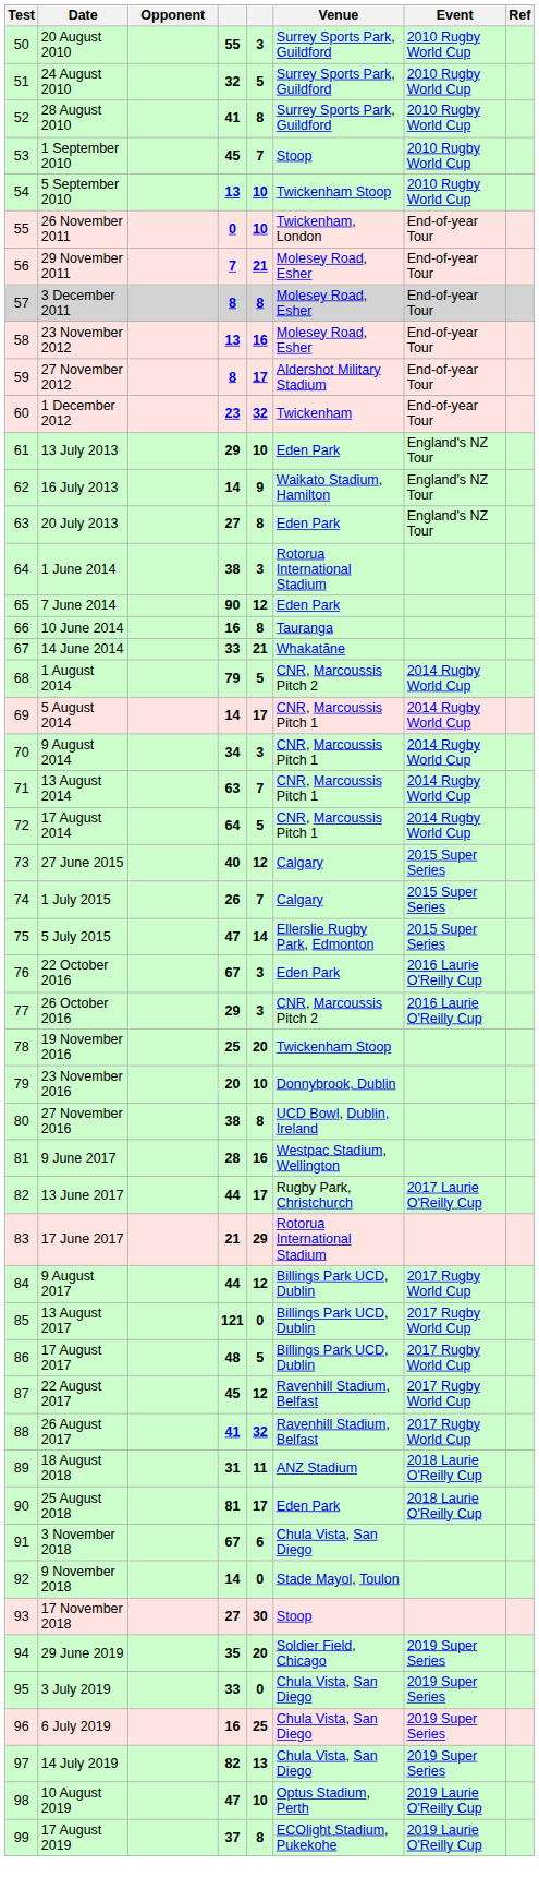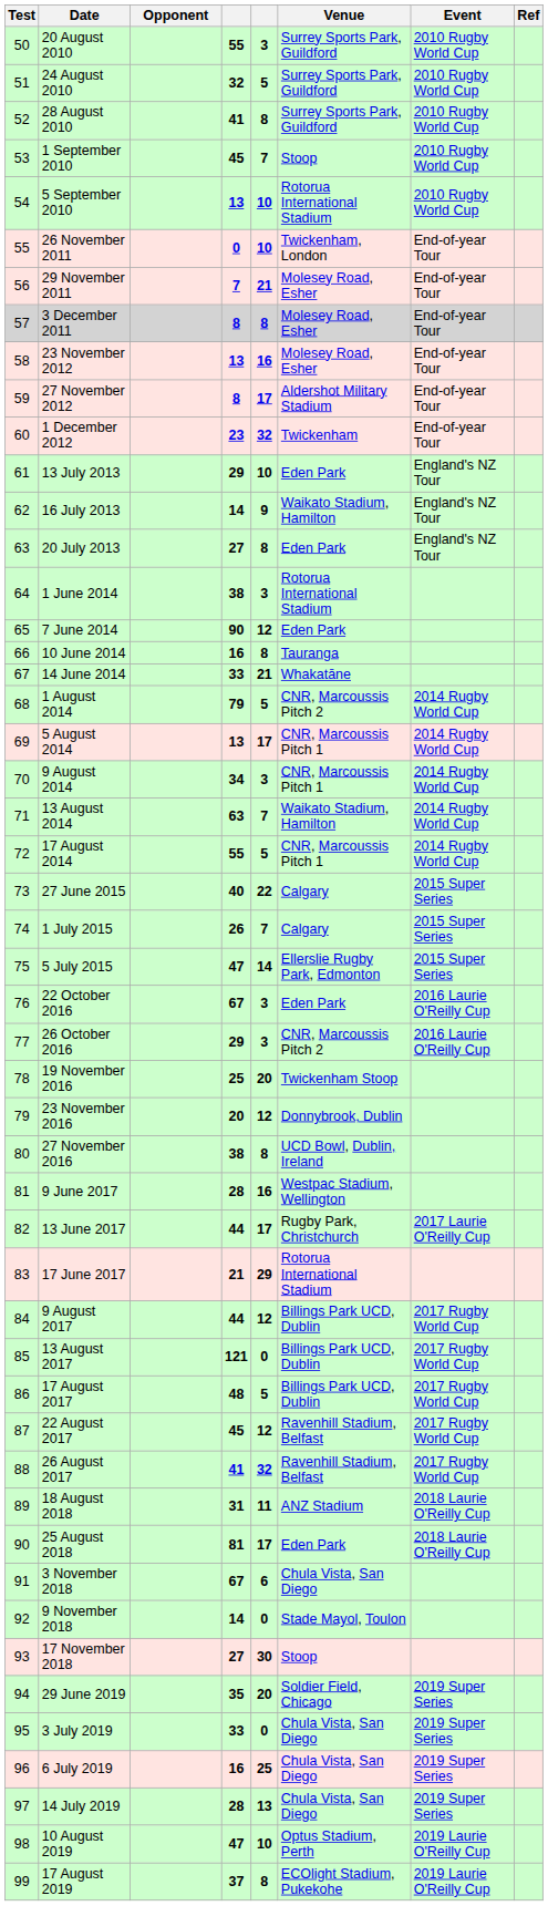5 September 2010 | Venue: Twickenham Stoop -> Rotorua International Stadium
5 August 2014 | column 4: 14 -> 13
13 August 2014 | Venue: CNR, Marcoussis Pitch 1 -> Waikato Stadium, Hamilton
17 August 2014 | column 4: 64 -> 55
27 June 2015 | column 5: 12 -> 22
23 November 2016 | column 5: 10 -> 12
14 July 2019 | column 4: 82 -> 28
